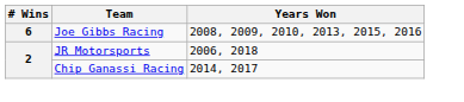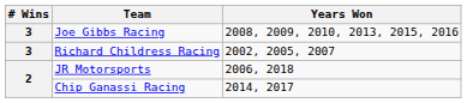Joe Gibbs Racing | # Wins: 6 -> 3
+ row: 3 | Richard Childress Racing | 2002, 2005, 2007
